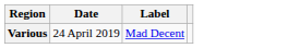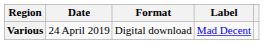+ column: Format | Digital download
